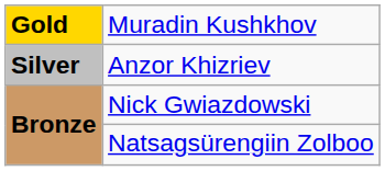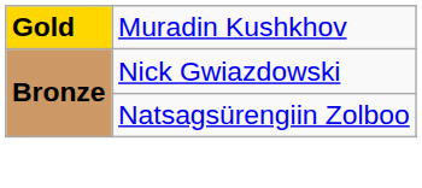- row: Silver | Anzor Khizriev
